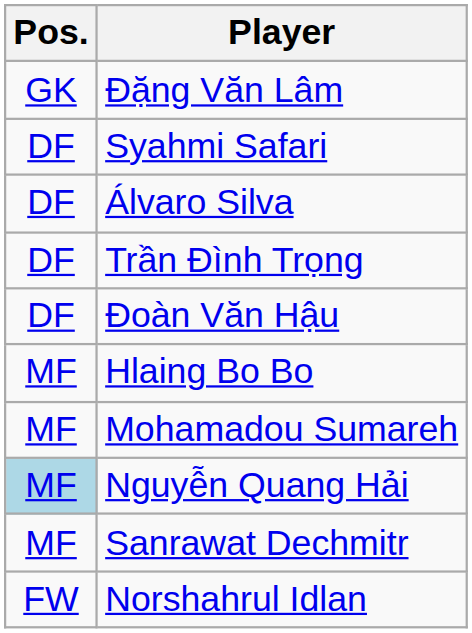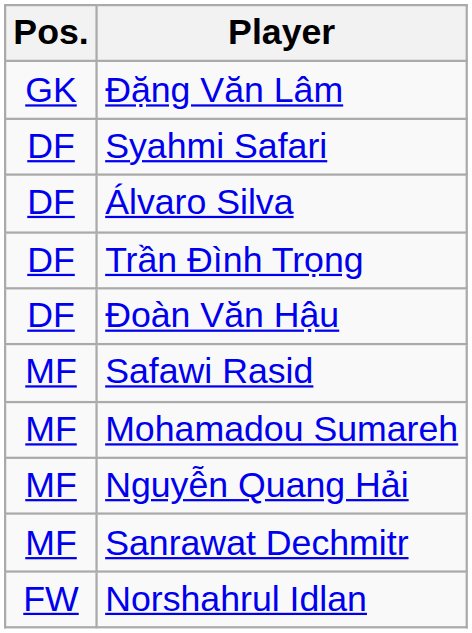+ row: MF | Safawi Rasid
- row: MF | Hlaing Bo Bo
Nguyễn Quang Hải | Pos.: lightblue background -> no background
